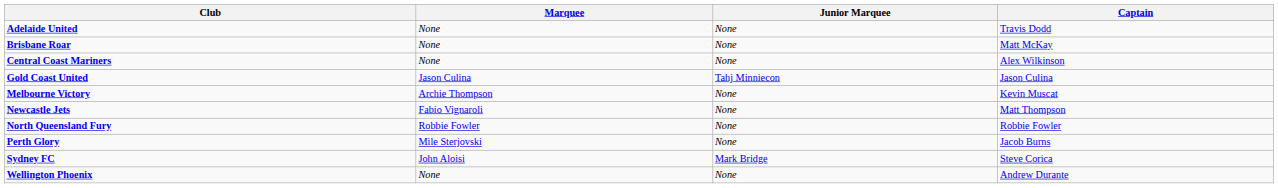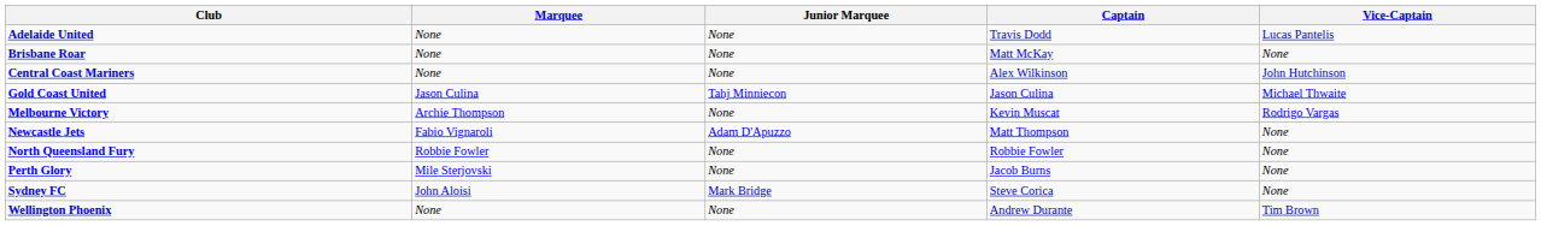+ column: Vice-Captain | Lucas Pantelis | None | John Hutchinson | Michael Thwaite | Rodrigo Vargas | None | None | None | None | Tim Brown
Newcastle Jets | Junior Marquee: None -> Adam D'Apuzzo
